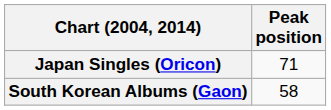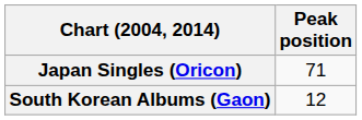South Korean Albums (Gaon) | Peak position: 58 -> 12
